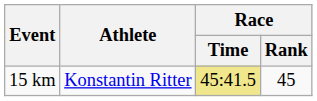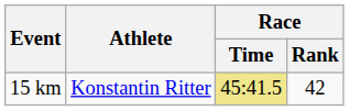15 km | Race / Rank: 45 -> 42
